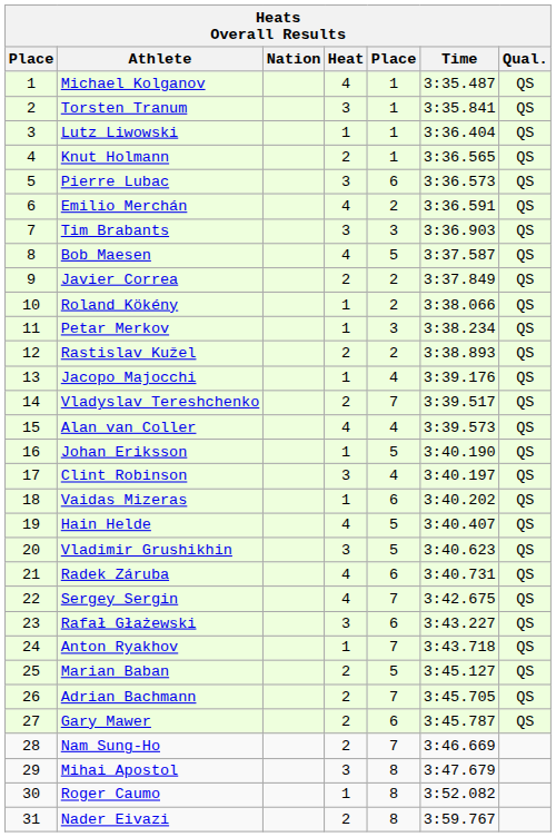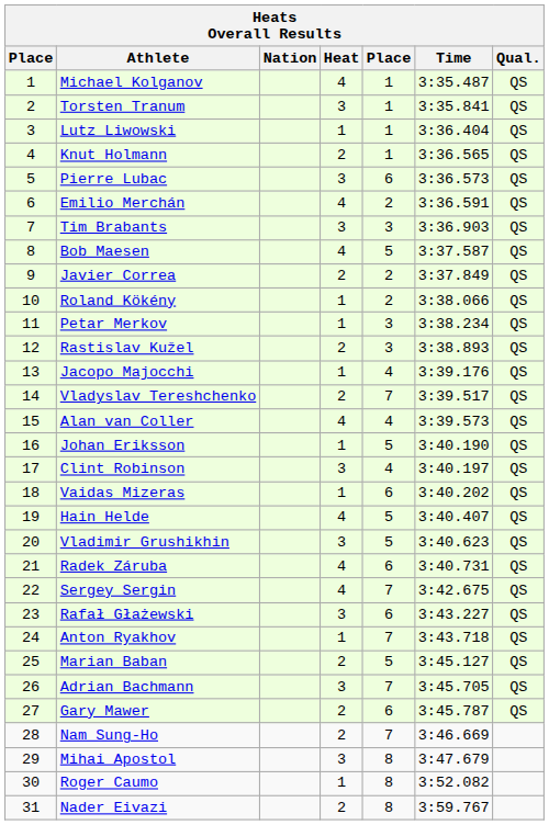Rastislav Kužel | column 5: 2 -> 3
Adrian Bachmann | Heat: 2 -> 3
